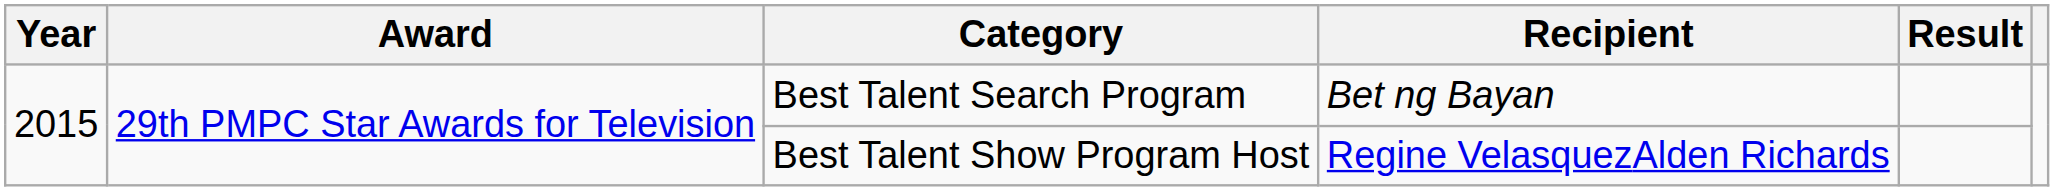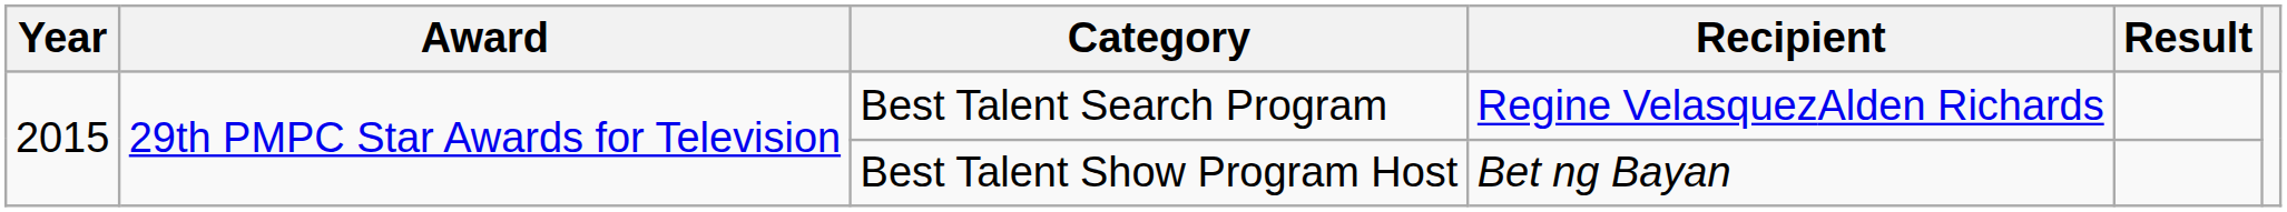Best Talent Search Program | Recipient: Bet ng Bayan -> Regine VelasquezAlden Richards
Best Talent Show Program Host | Recipient: Regine VelasquezAlden Richards -> Bet ng Bayan
